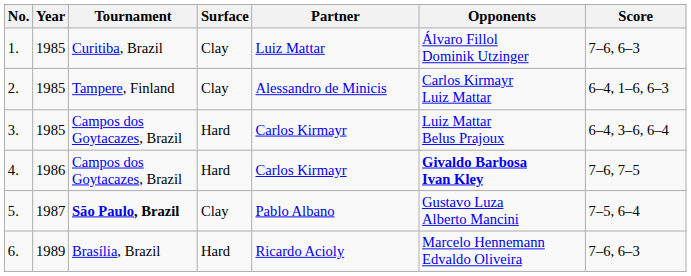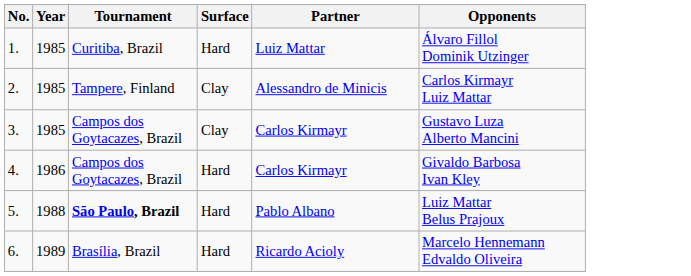- column: Score | 7–6, 6–3 | 6–4, 1–6, 6–3 | 6–4, 3–6, 6–4 | 7–6, 7–5 | 7–5, 6–4 | 7–6, 6–3
1. | Surface: Clay -> Hard
3. | Surface: Hard -> Clay
3. | Opponents: Luiz Mattar Belus Prajoux -> Gustavo Luza Alberto Mancini
4. | Opponents: bold -> normal
5. | Year: 1987 -> 1988
5. | Surface: Clay -> Hard
5. | Opponents: Gustavo Luza Alberto Mancini -> Luiz Mattar Belus Prajoux
